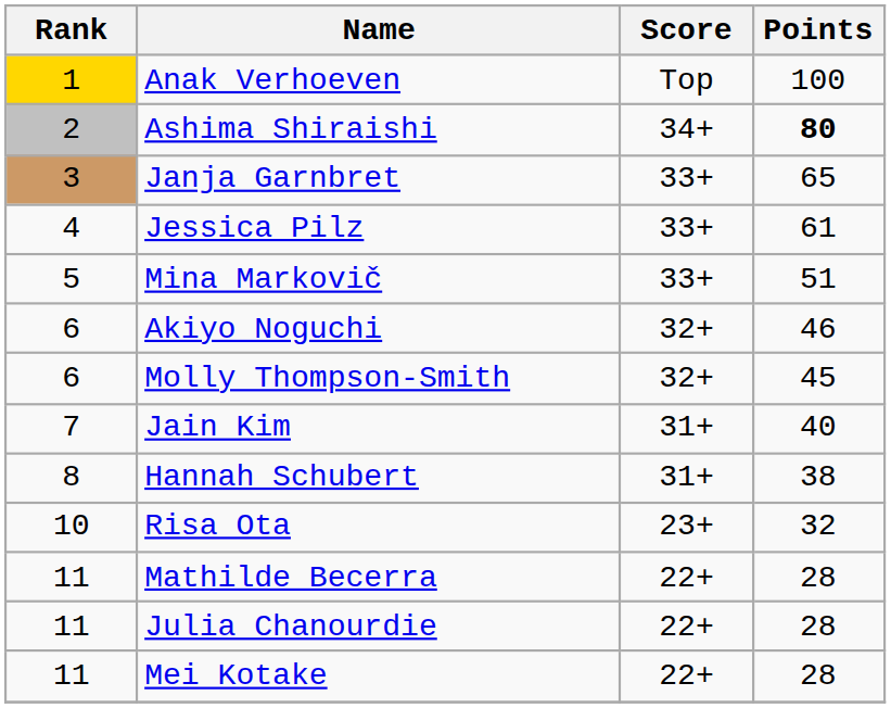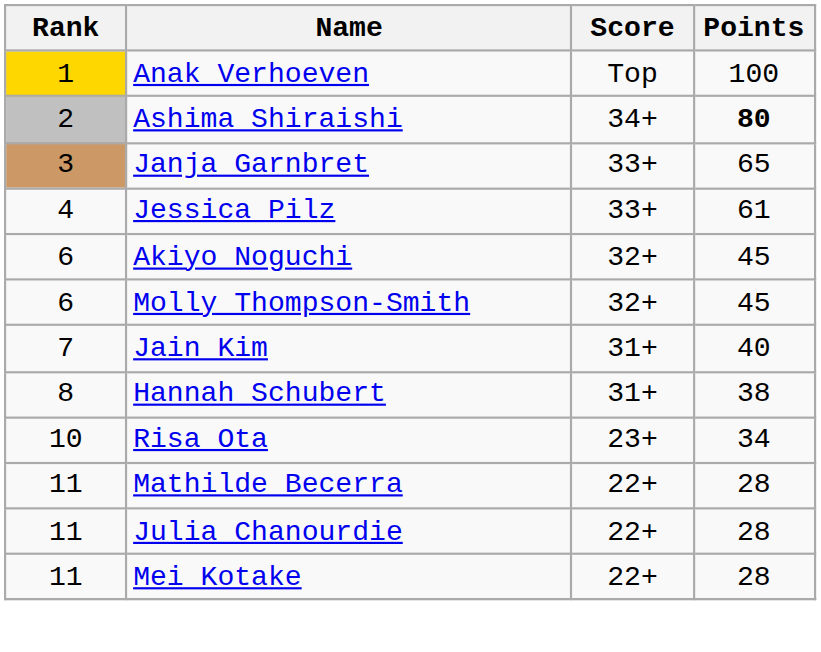- row: 5 | Mina Markovič | 33+ | 51
Akiyo Noguchi | Points: 46 -> 45
Risa Ota | Points: 32 -> 34
